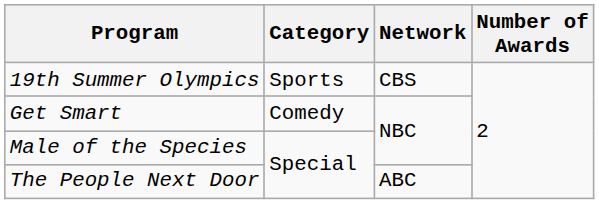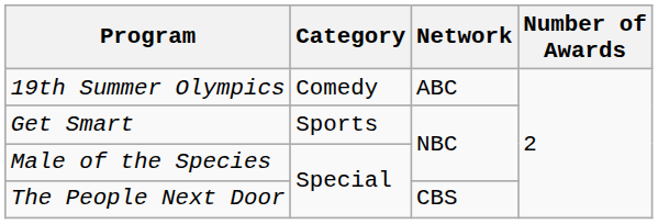19th Summer Olympics | Category: Sports -> Comedy
19th Summer Olympics | Network: CBS -> ABC
Get Smart | Category: Comedy -> Sports
The People Next Door | Network: ABC -> CBS
